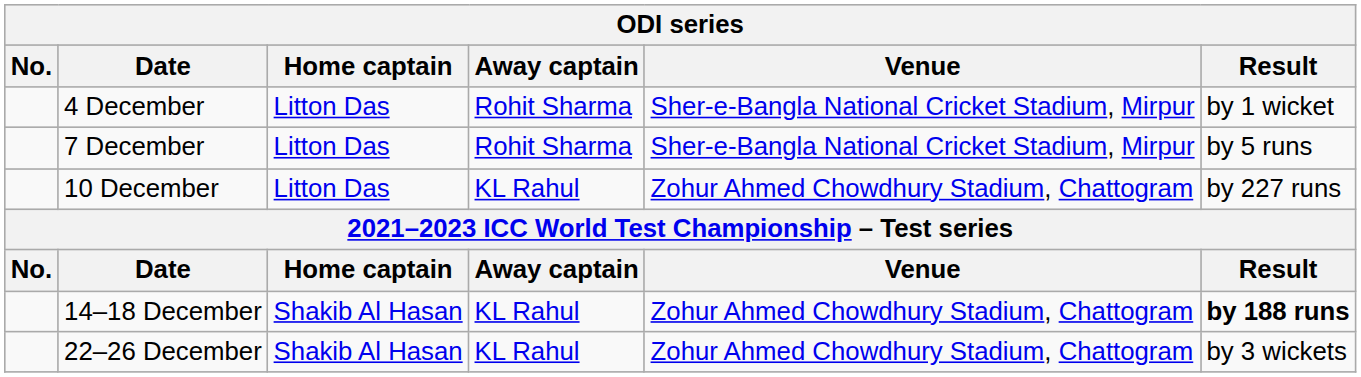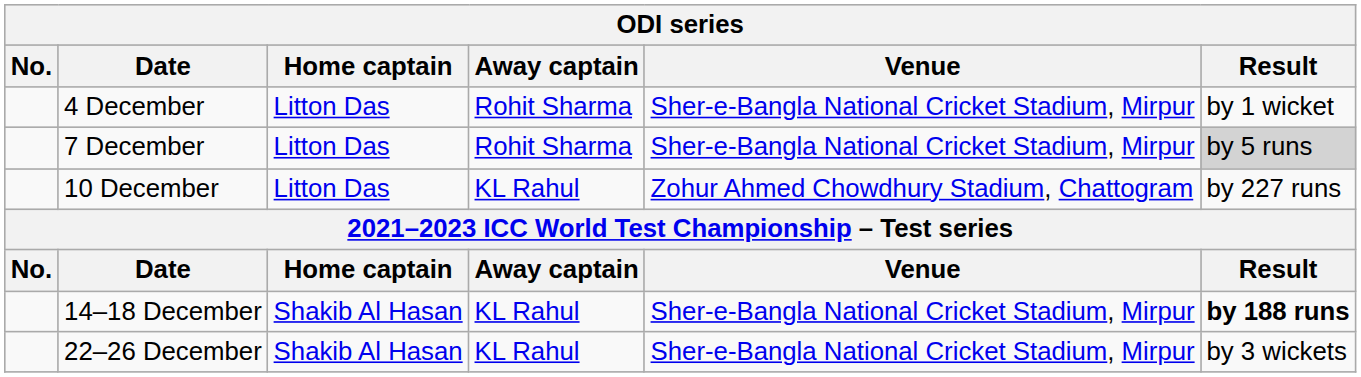7 December | Result: no background -> lightgrey background
14–18 December | Venue: Zohur Ahmed Chowdhury Stadium, Chattogram -> Sher-e-Bangla National Cricket Stadium, Mirpur
22–26 December | Venue: Zohur Ahmed Chowdhury Stadium, Chattogram -> Sher-e-Bangla National Cricket Stadium, Mirpur
